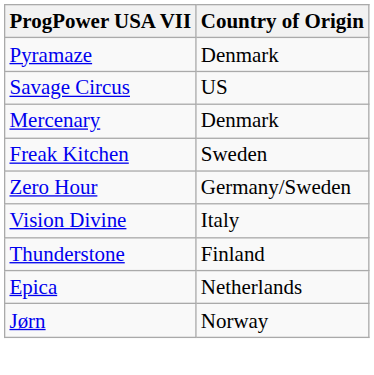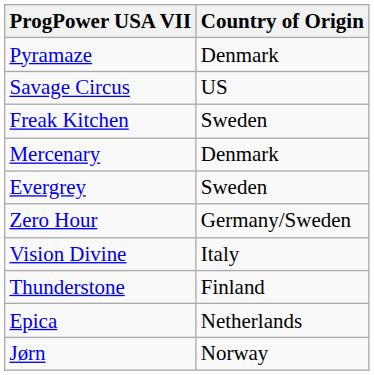rows swapped: Freak Kitchen <-> Mercenary
+ row: Evergrey | Sweden
